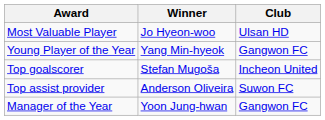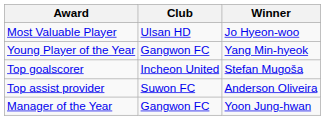columns swapped: Winner <-> Club
